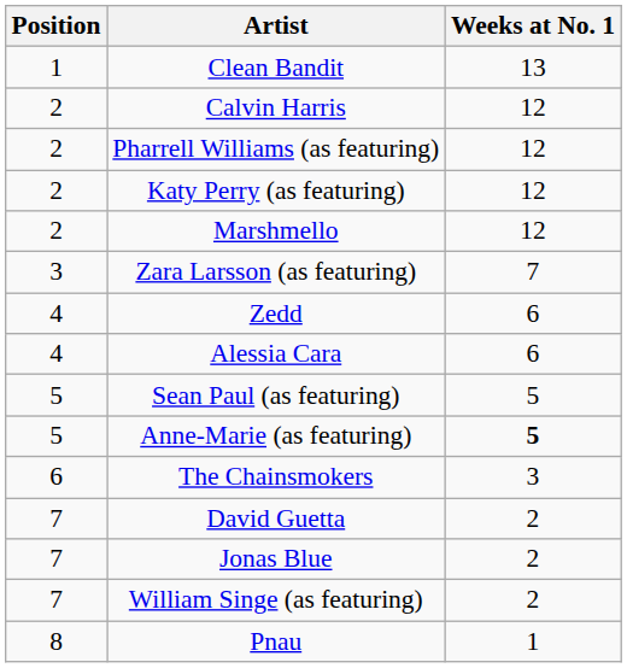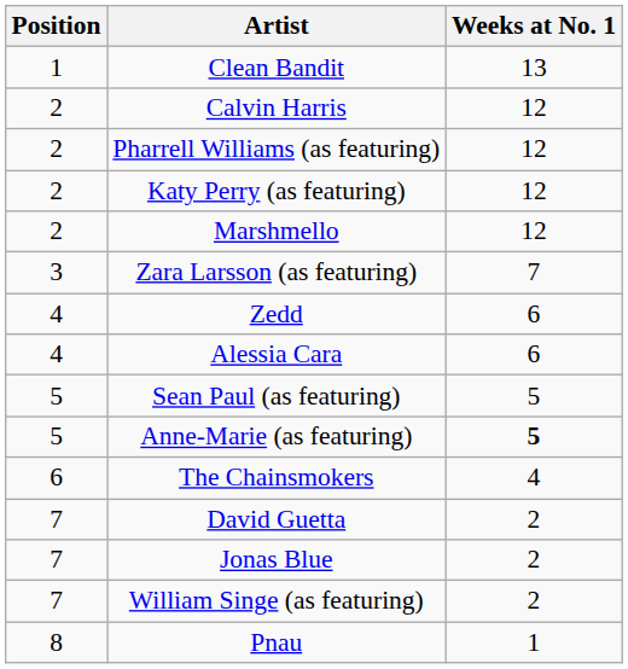The Chainsmokers | Weeks at No. 1: 3 -> 4
